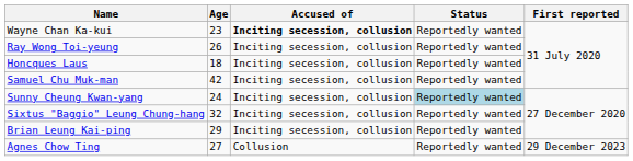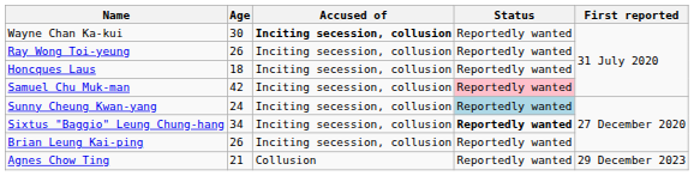Wayne Chan Ka-kui | Age: 23 -> 30
Samuel Chu Muk-man | Status: no background -> pink background
Sixtus "Baggio" Leung Chung-hang | Age: 32 -> 34
Sixtus "Baggio" Leung Chung-hang | Status: normal -> bold
Brian Leung Kai-ping | Age: 29 -> 26
Agnes Chow Ting | Age: 27 -> 21
